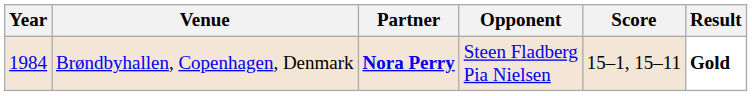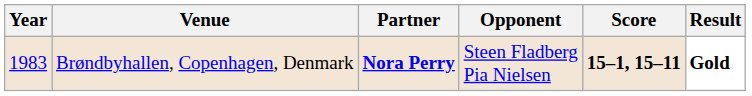Brøndbyhallen, Copenhagen, Denmark | Year: 1984 -> 1983
Brøndbyhallen, Copenhagen, Denmark | Score: normal -> bold
